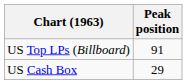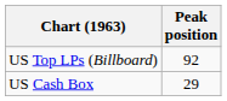US Top LPs (Billboard) | Peak position: 91 -> 92
